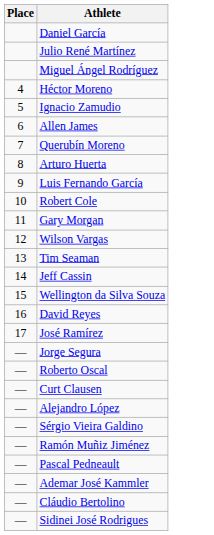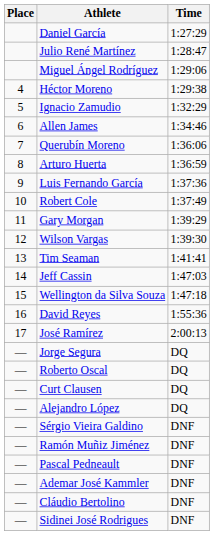+ column: Time | 1:27:29 | 1:28:47 | 1:29:06 | 1:29:38 | 1:32:29 | 1:34:46 | 1:36:06 | 1:36:59 | 1:37:36 | 1:37:49 | 1:39:29 | 1:39:30 | 1:41:41 | 1:47:03 | 1:47:18 | 1:55:36 | 2:00:13 | DQ | DQ | DQ | DQ | DNF | DNF | DNF | DNF | DNF | DNF
